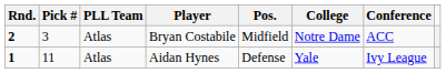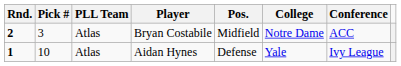Aidan Hynes | Pick #: 11 -> 10
